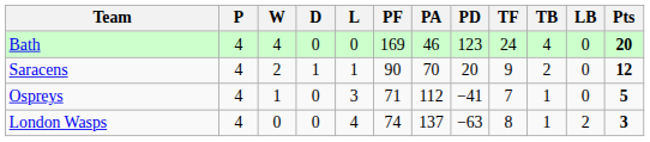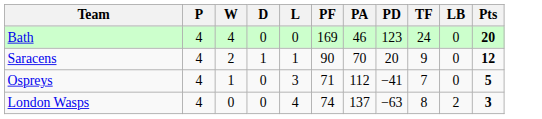- column: TB | 4 | 2 | 1 | 1
